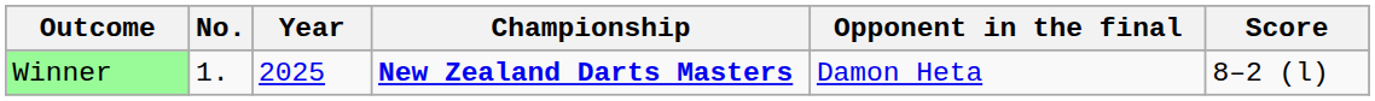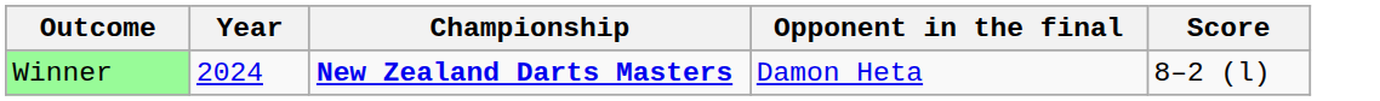- column: No. | 1.
Winner | Year: 2025 -> 2024
